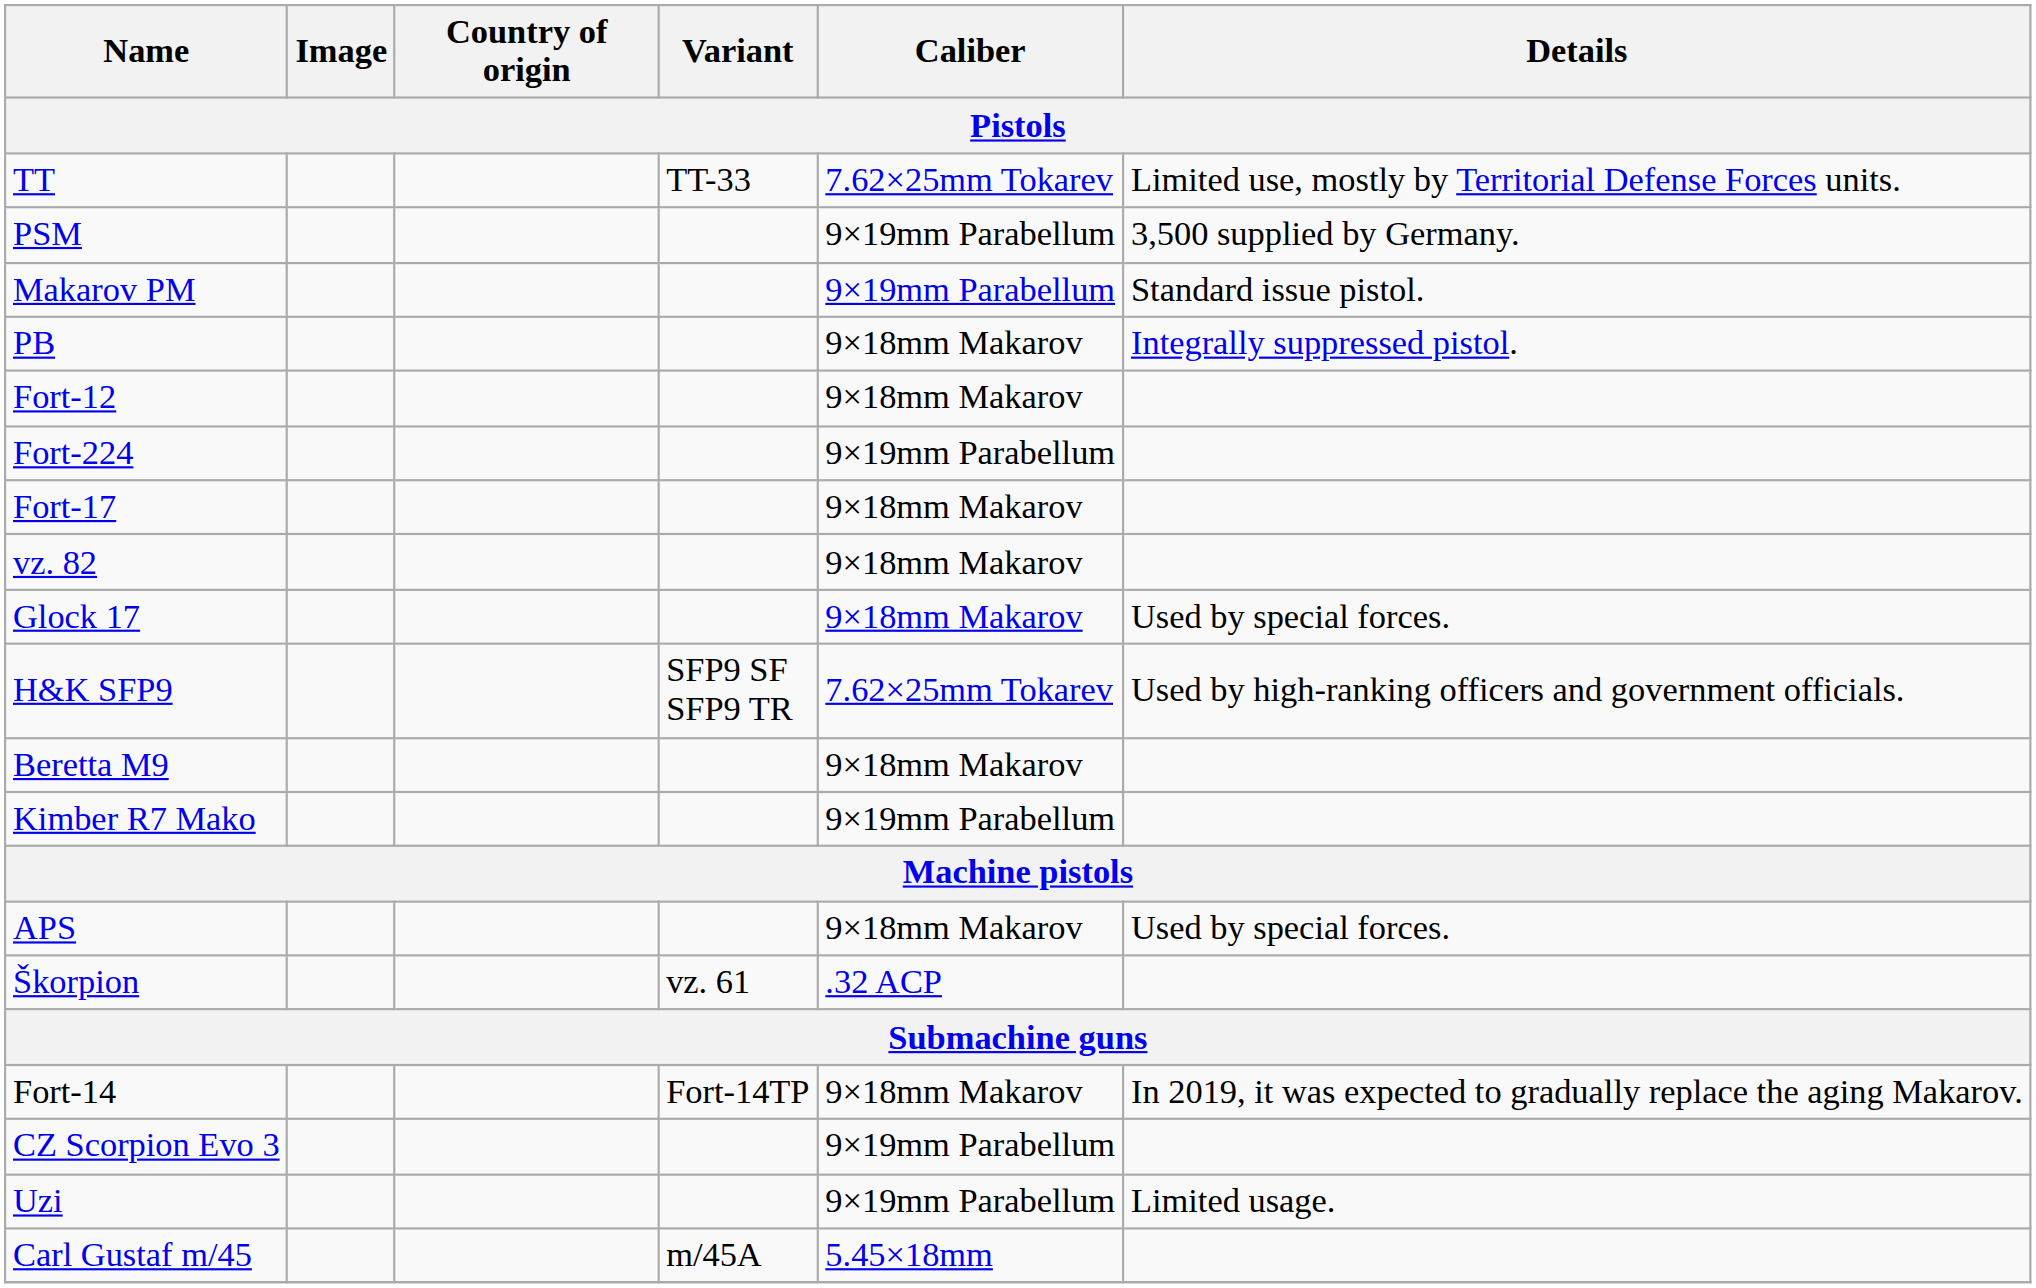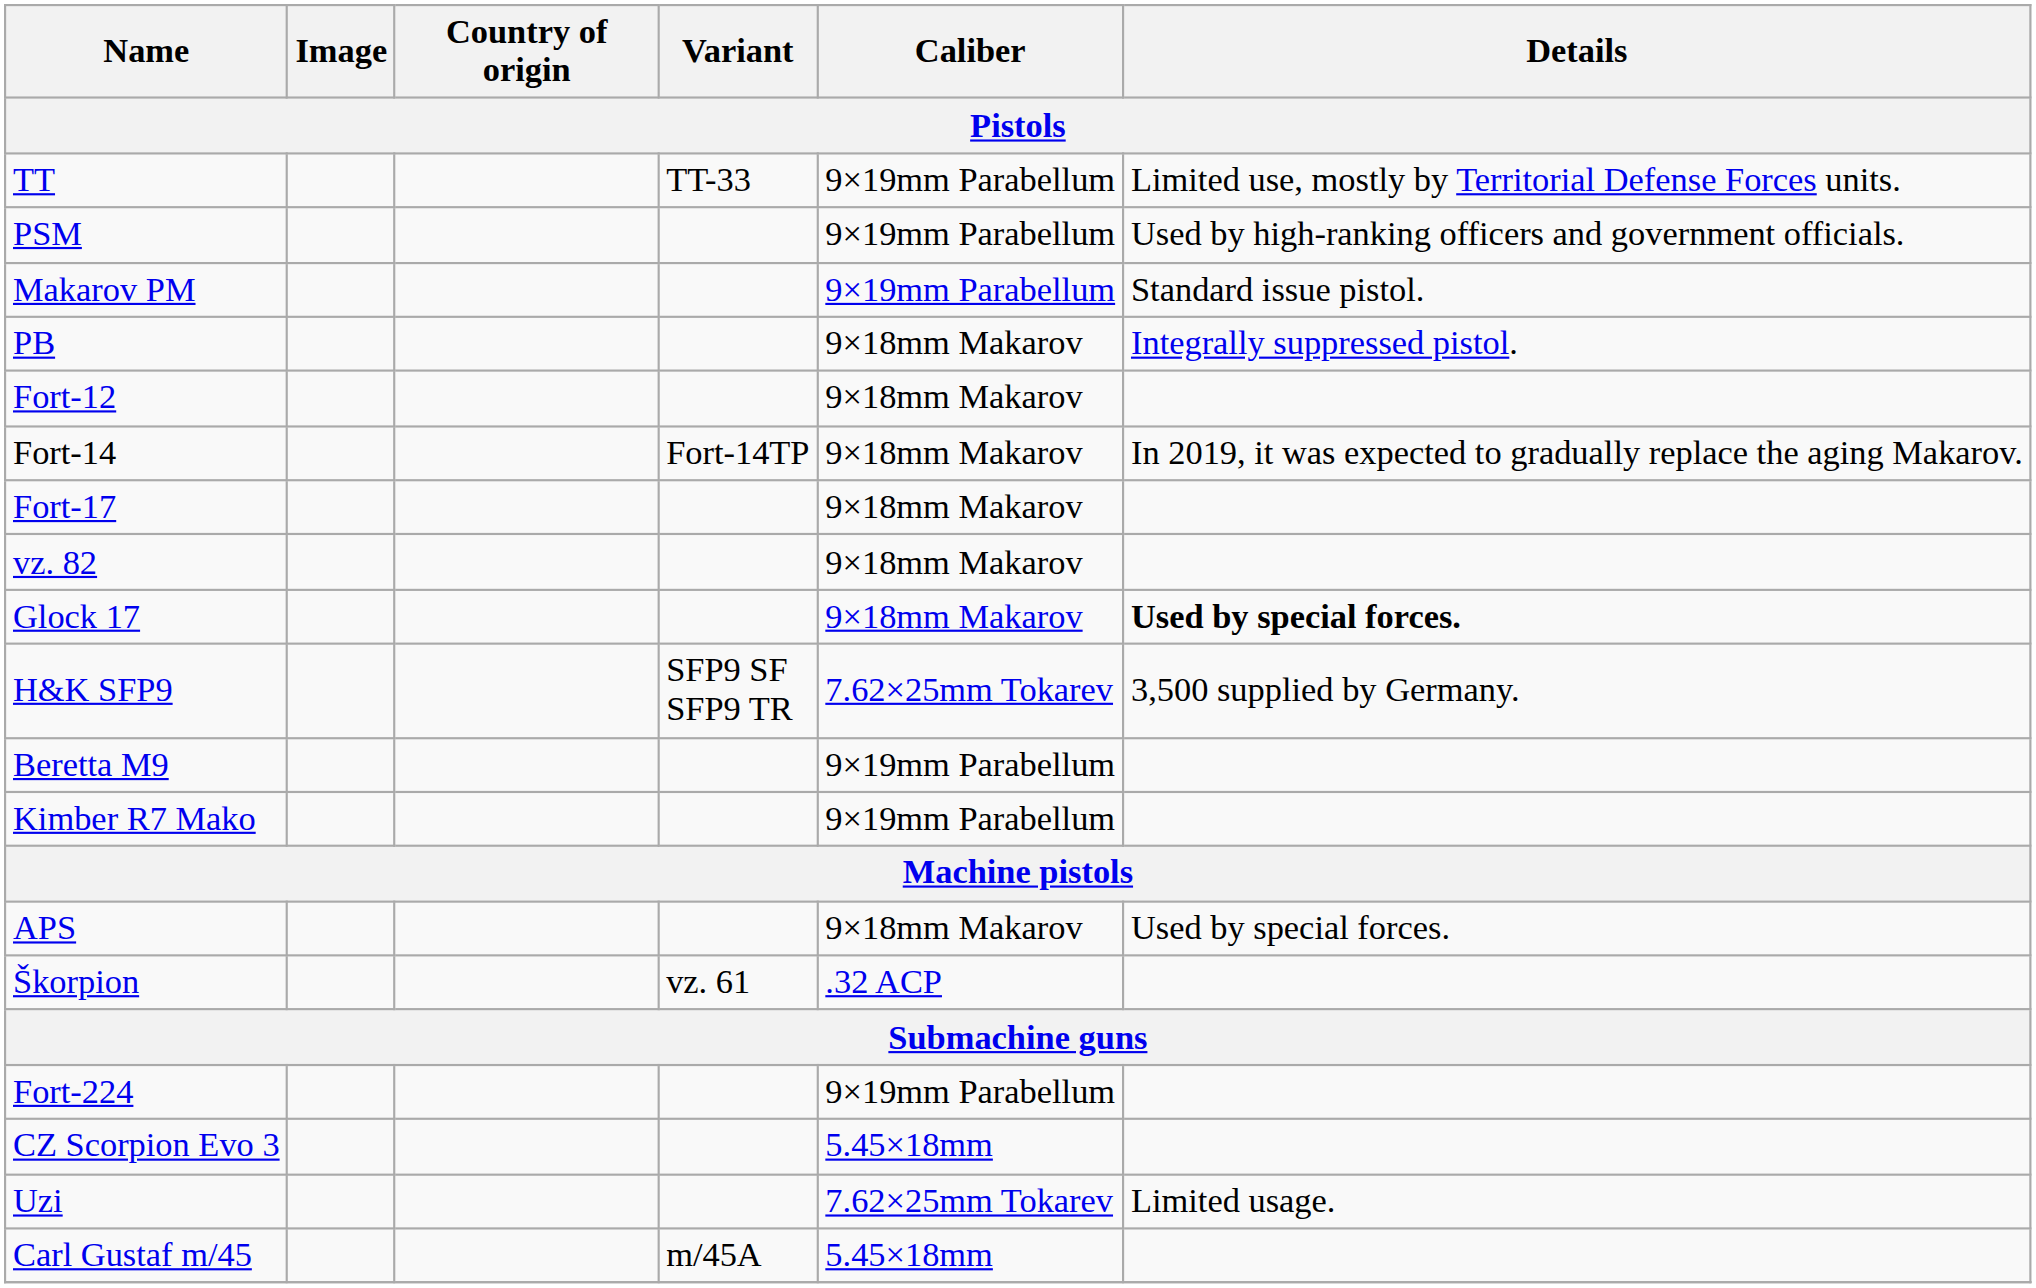TT | Caliber: 7.62×25mm Tokarev -> 9×19mm Parabellum
PSM | Details: 3,500 supplied by Germany. -> Used by high-ranking officers and government officials.
rows swapped: Fort-14 <-> Fort-224
Glock 17 | Details: normal -> bold
H&K SFP9 | Details: Used by high-ranking officers and government officials. -> 3,500 supplied by Germany.
Beretta M9 | Caliber: 9×18mm Makarov -> 9×19mm Parabellum
CZ Scorpion Evo 3 | Caliber: 9×19mm Parabellum -> 5.45×18mm
Uzi | Caliber: 9×19mm Parabellum -> 7.62×25mm Tokarev
